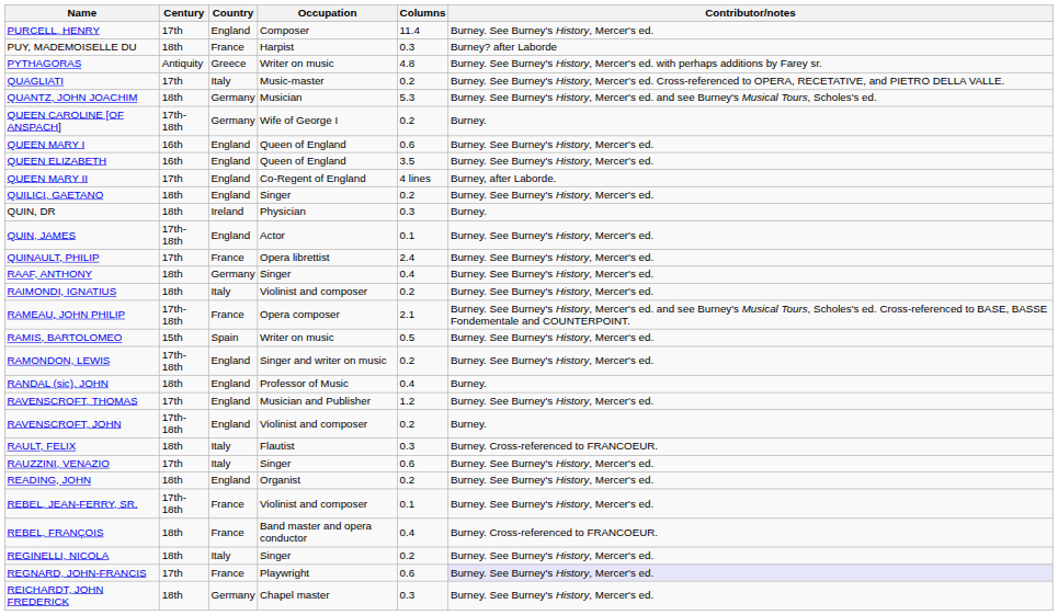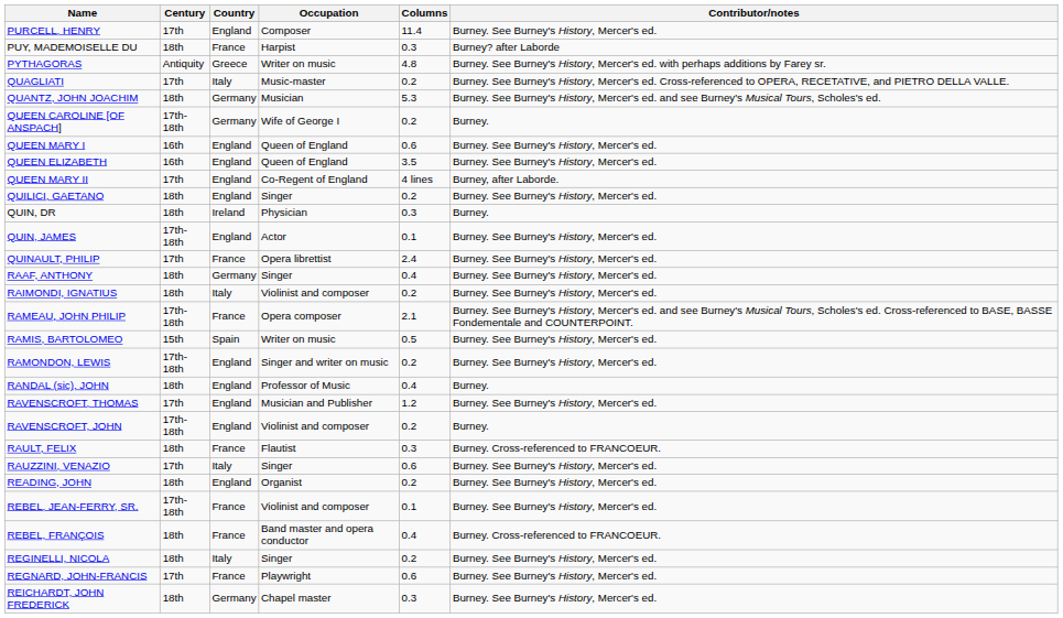RAULT, FELIX | Country: Italy -> France
REGNARD, JOHN-FRANCIS | Contributor/notes: lavender background -> no background
